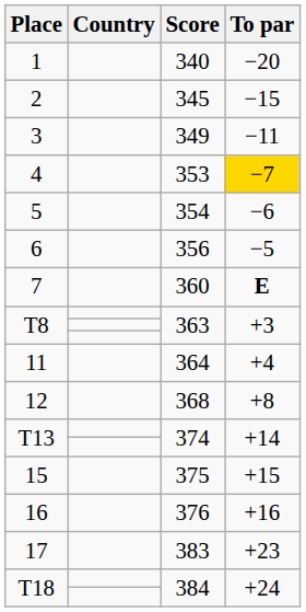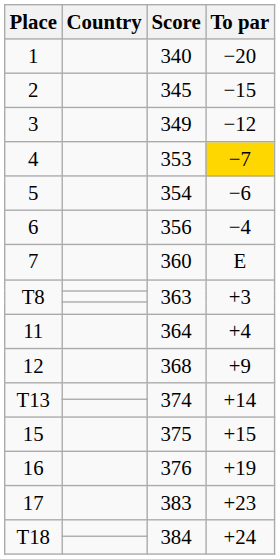3 | To par: −11 -> −12
6 | To par: −5 -> −4
7 | To par: bold -> normal
12 | To par: +8 -> +9
16 | To par: +16 -> +19
